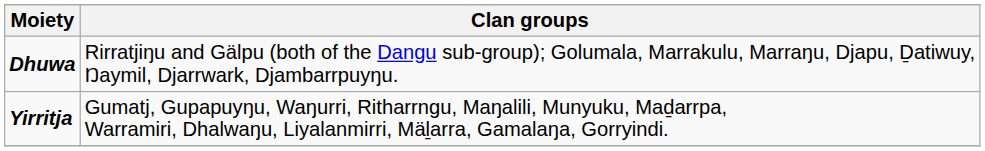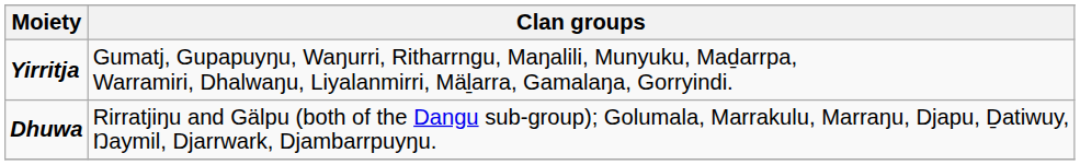rows swapped: Yirritja <-> Dhuwa
